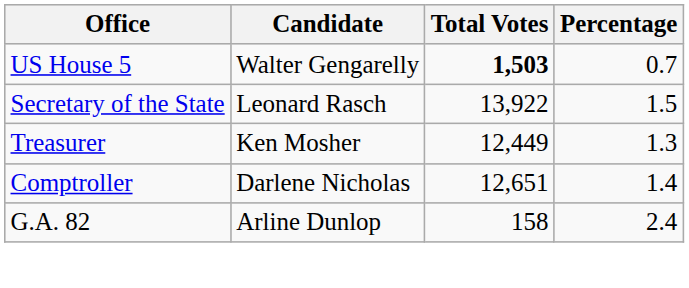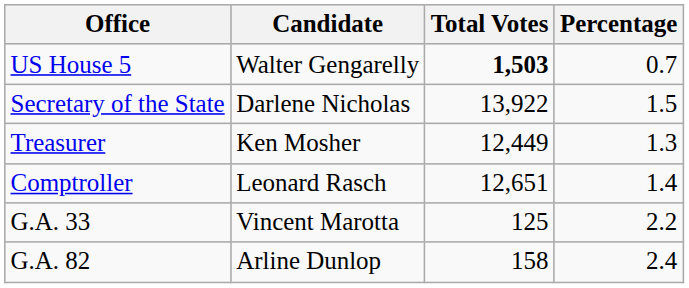Secretary of the State | Candidate: Leonard Rasch -> Darlene Nicholas
Comptroller | Candidate: Darlene Nicholas -> Leonard Rasch
+ row: G.A. 33 | Vincent Marotta | 125 | 2.2
